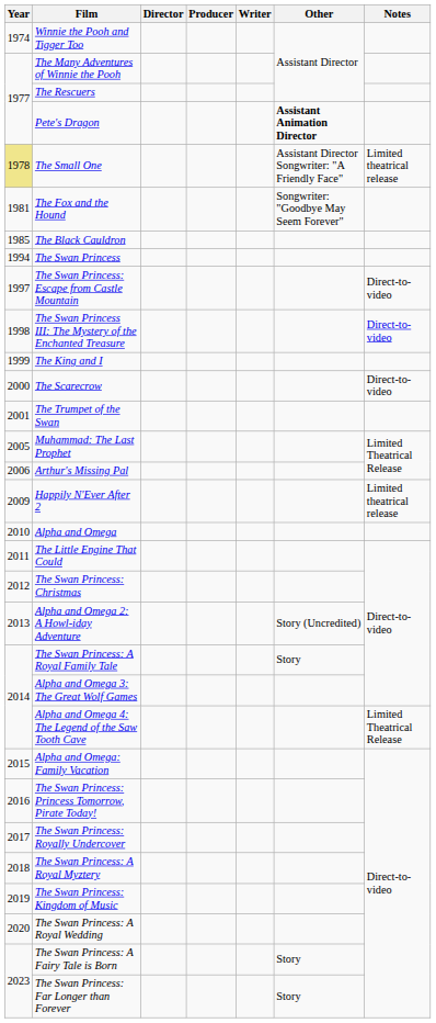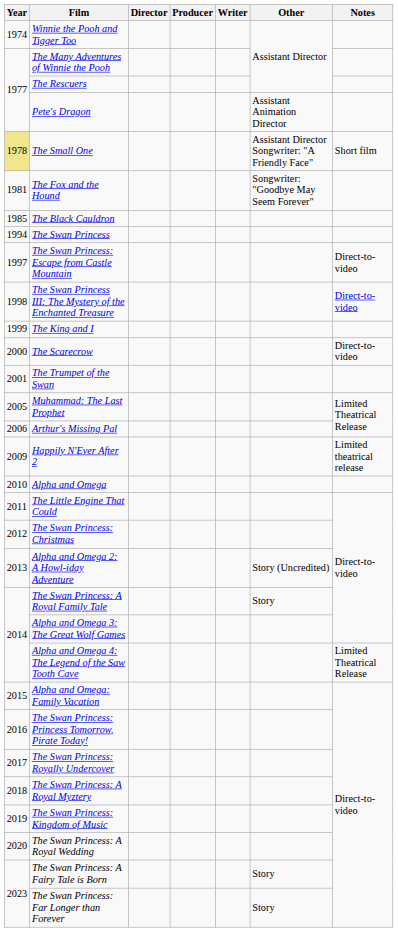Pete's Dragon | Other: bold -> normal
The Small One | Notes: Limited theatrical release -> Short film
